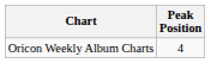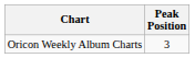Oricon Weekly Album Charts | Peak Position: 4 -> 3
